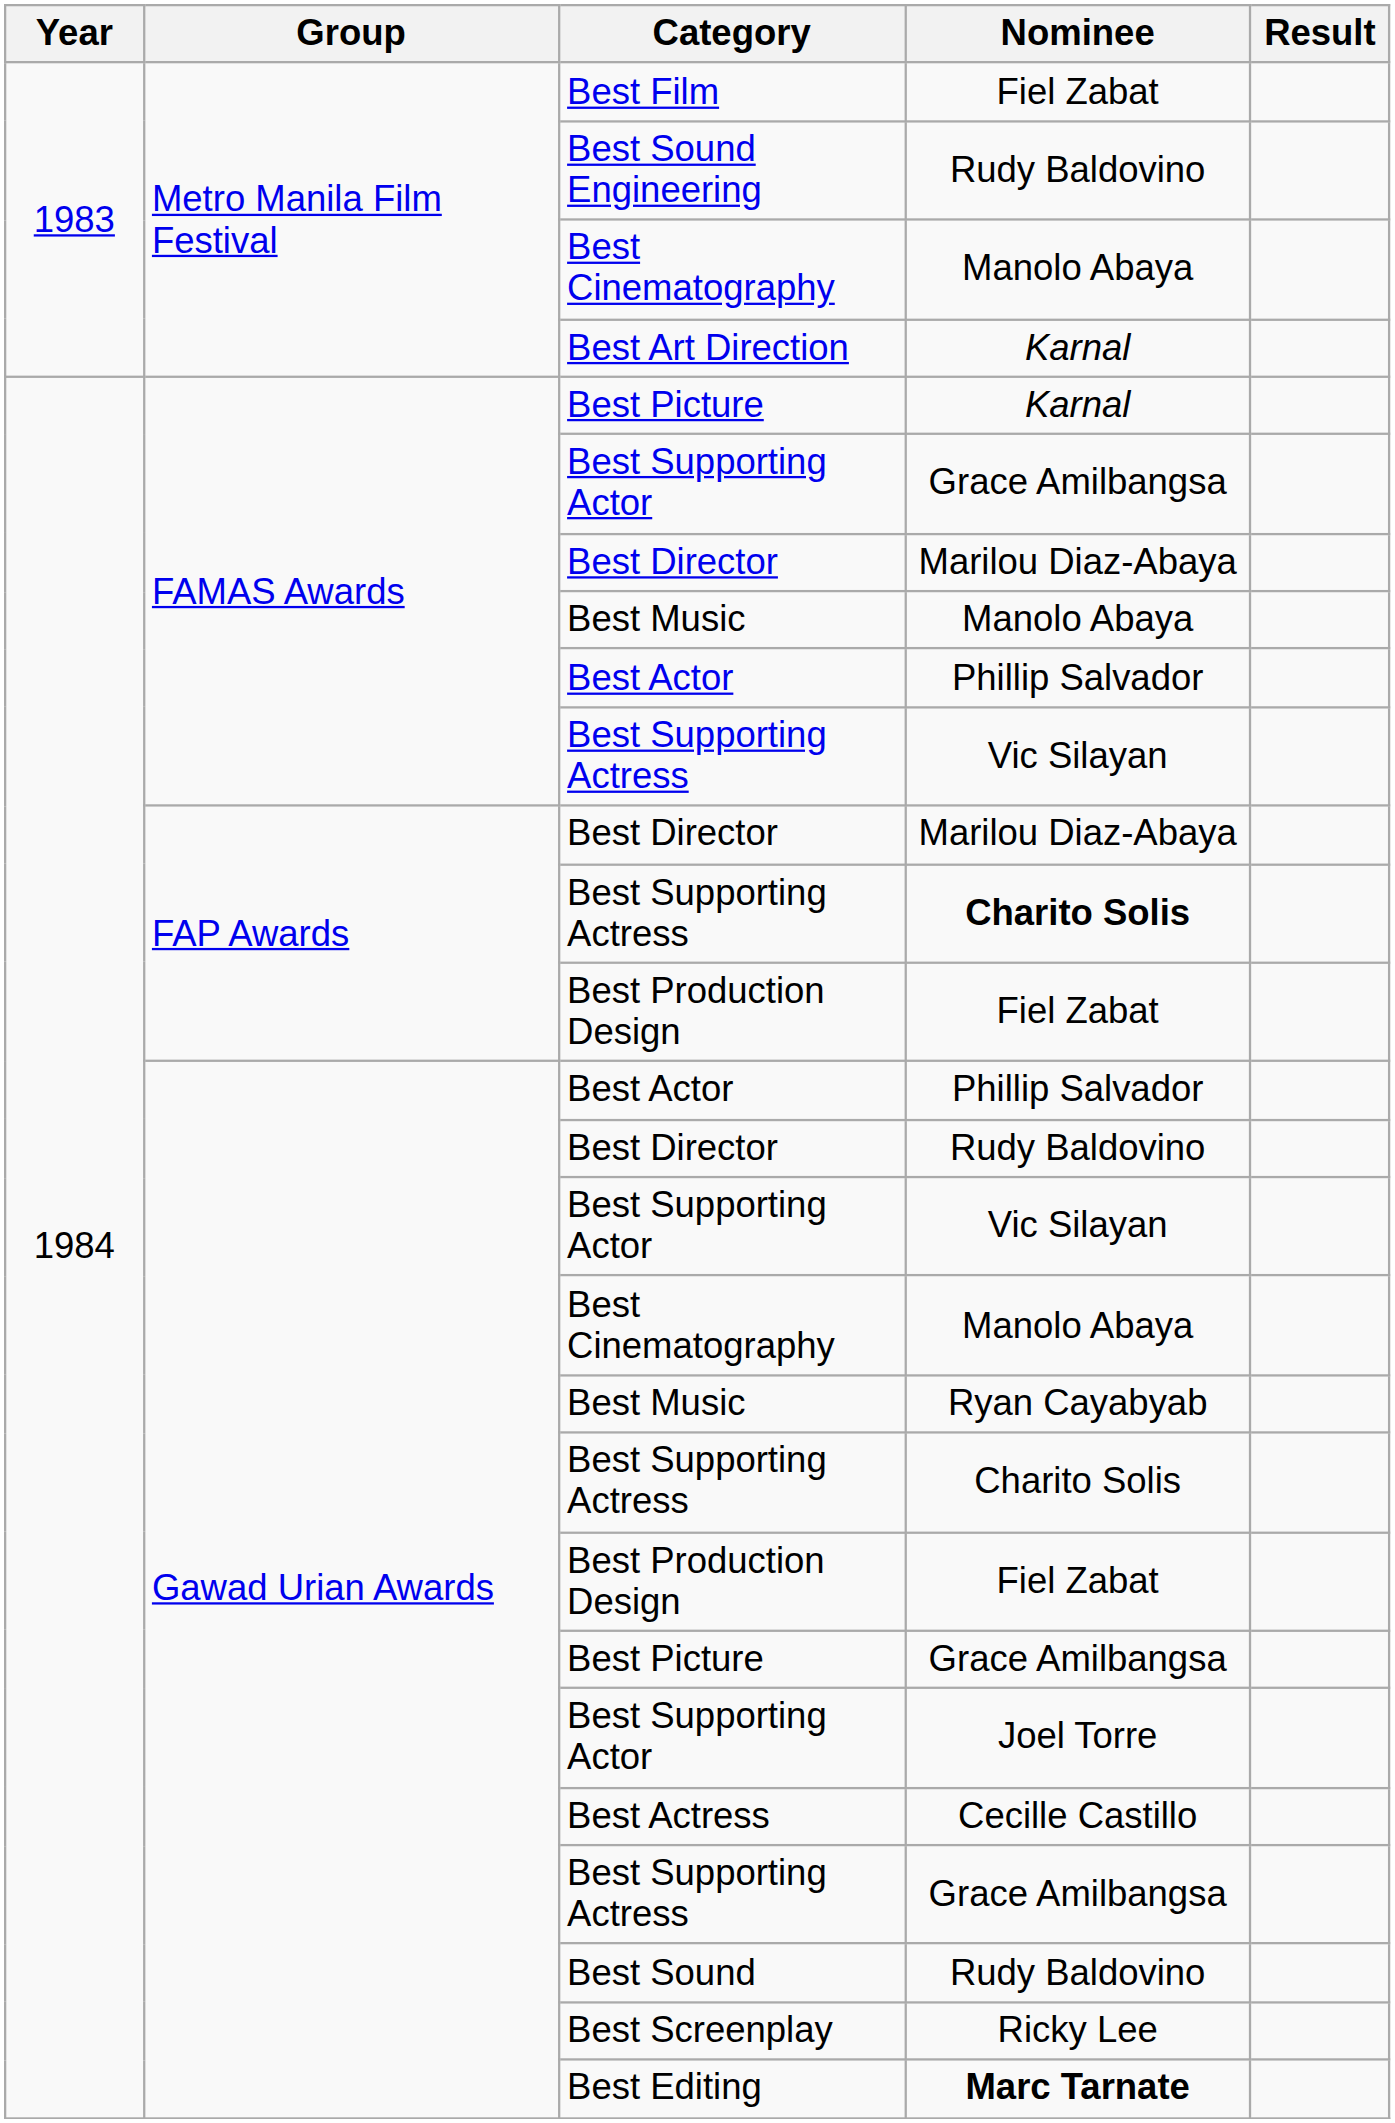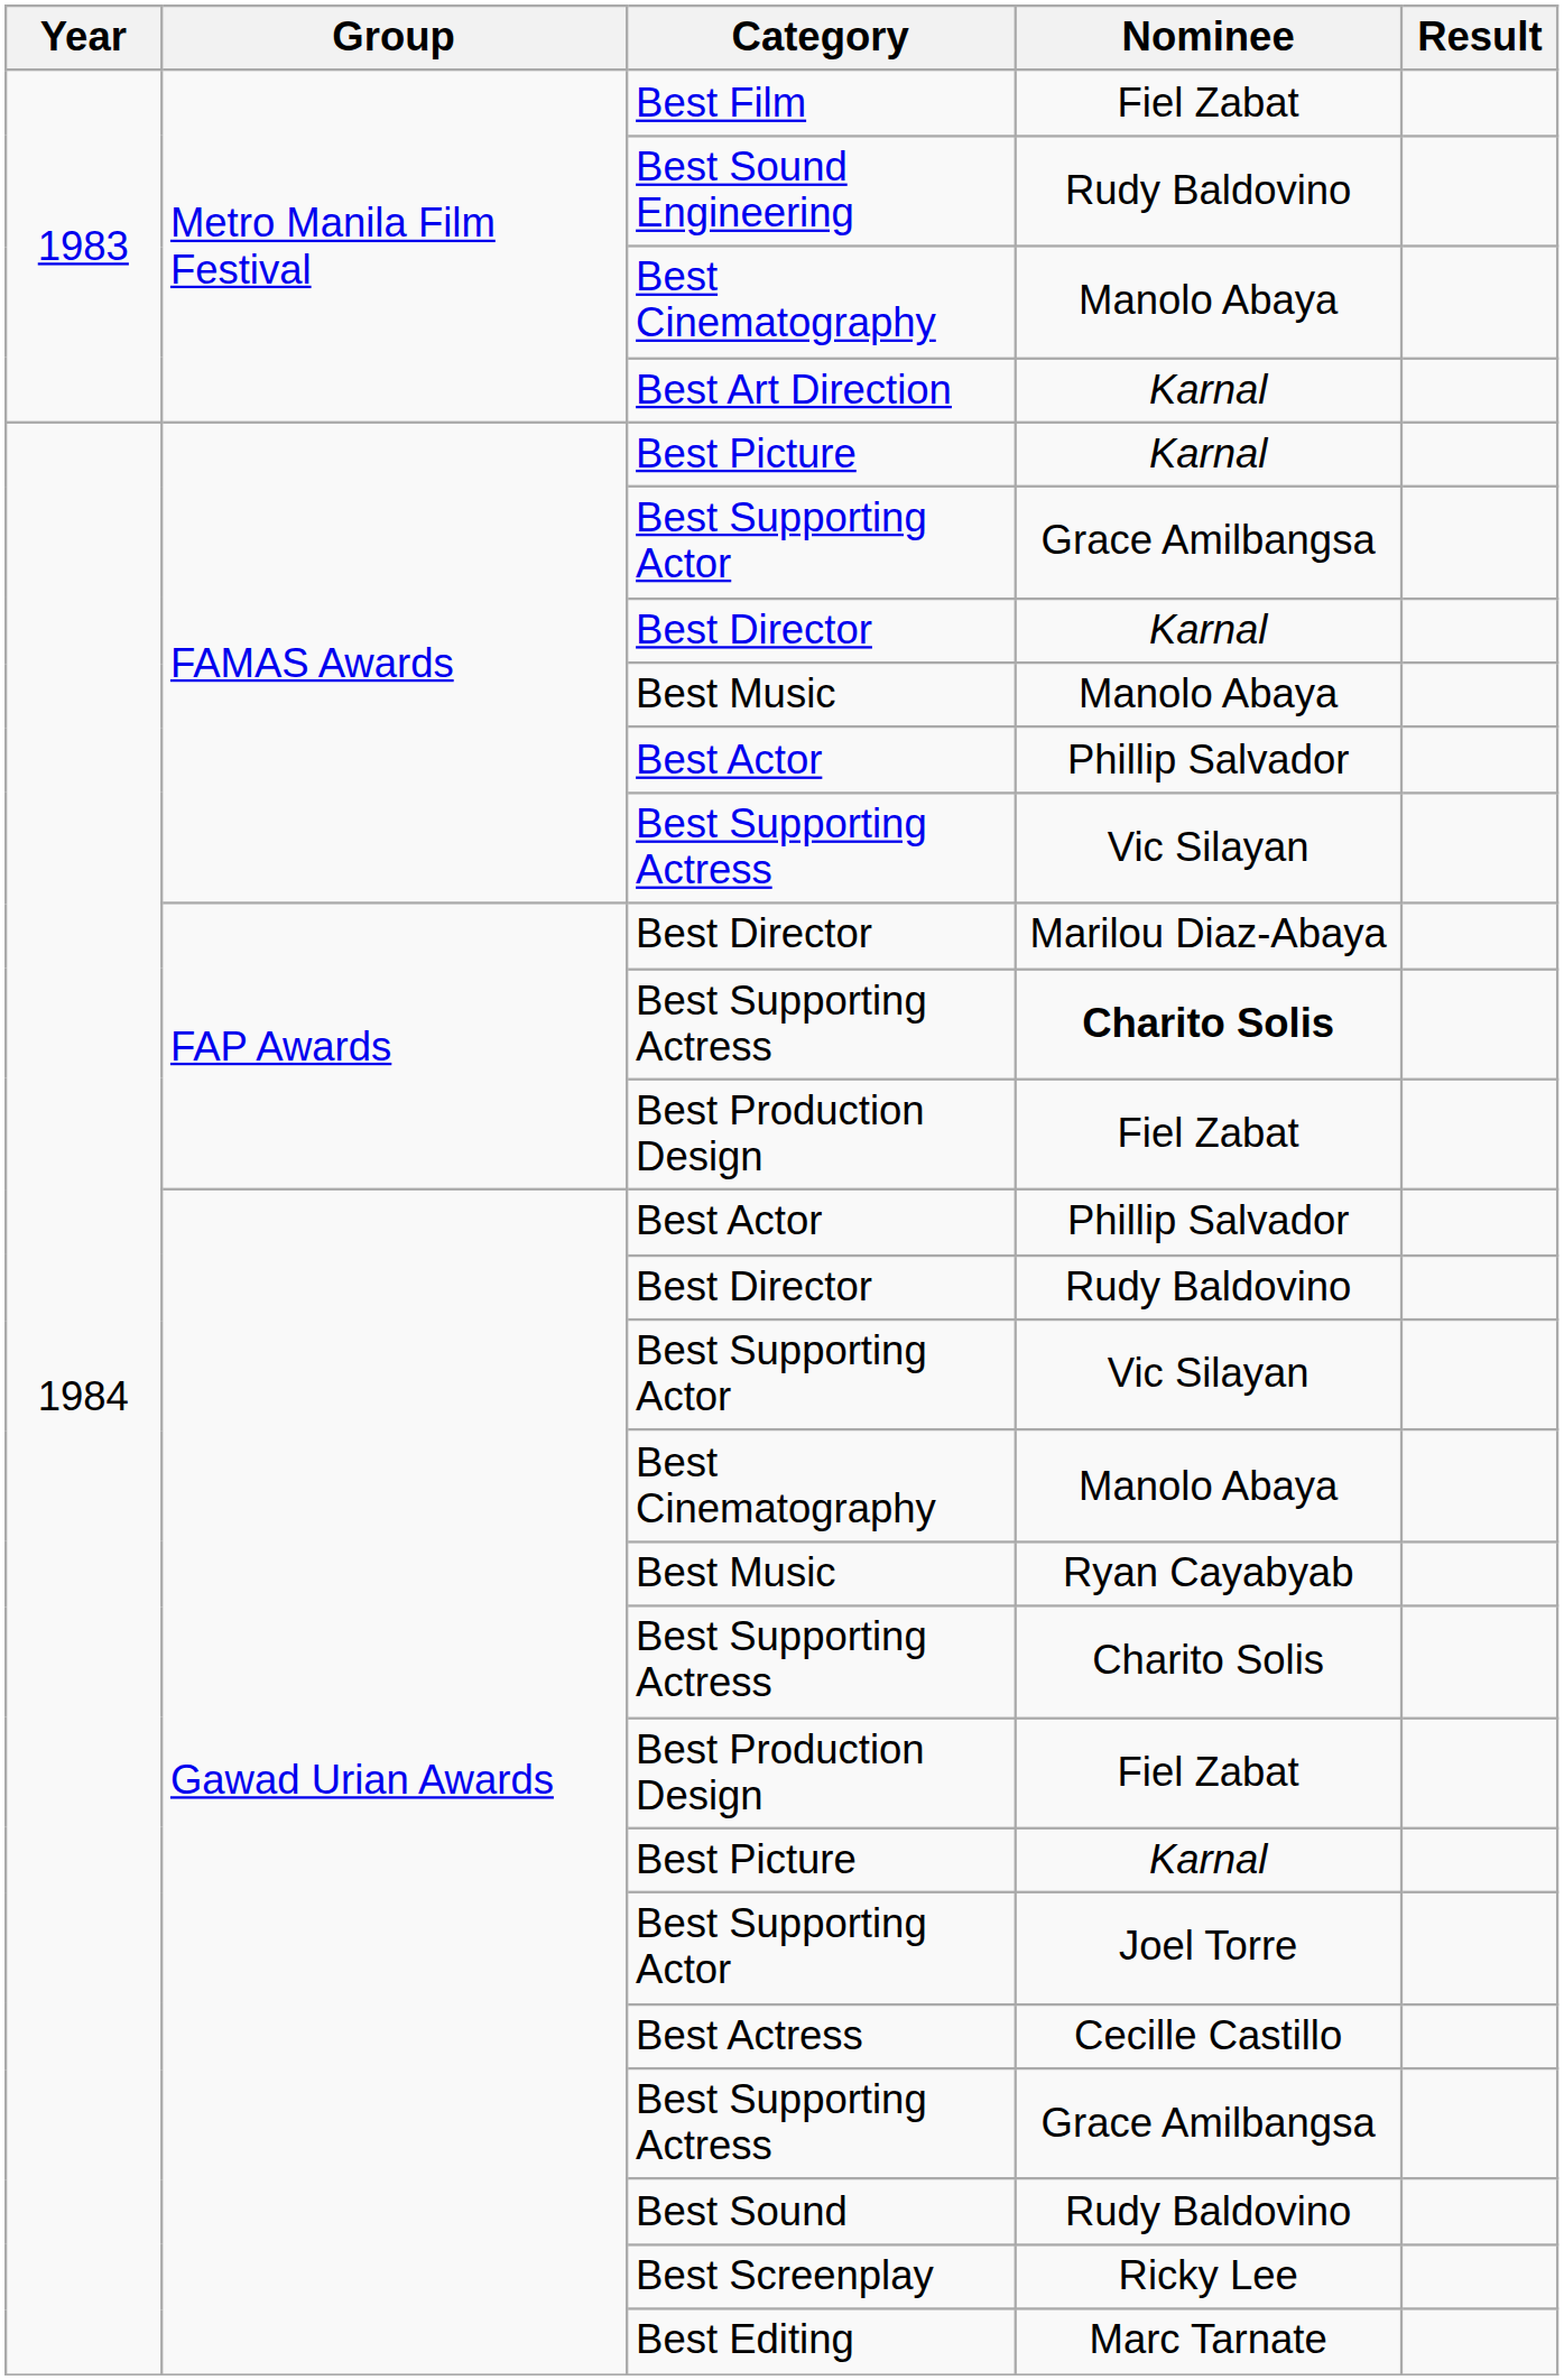FAMAS Awards / Best Director | Nominee: Marilou Diaz-Abaya -> Karnal
Gawad Urian Awards / Best Picture | Nominee: Grace Amilbangsa -> Karnal
Best Editing | Nominee: bold -> normal
